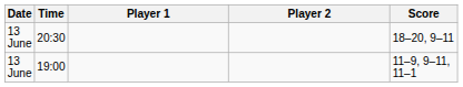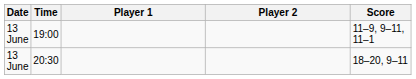rows swapped: 19:00 <-> 20:30
